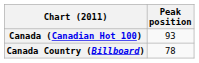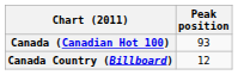Canada Country (Billboard) | Peak position: 78 -> 12
